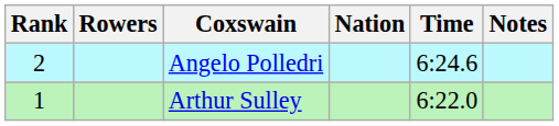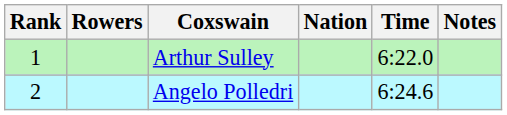rows swapped: Arthur Sulley <-> Angelo Polledri
